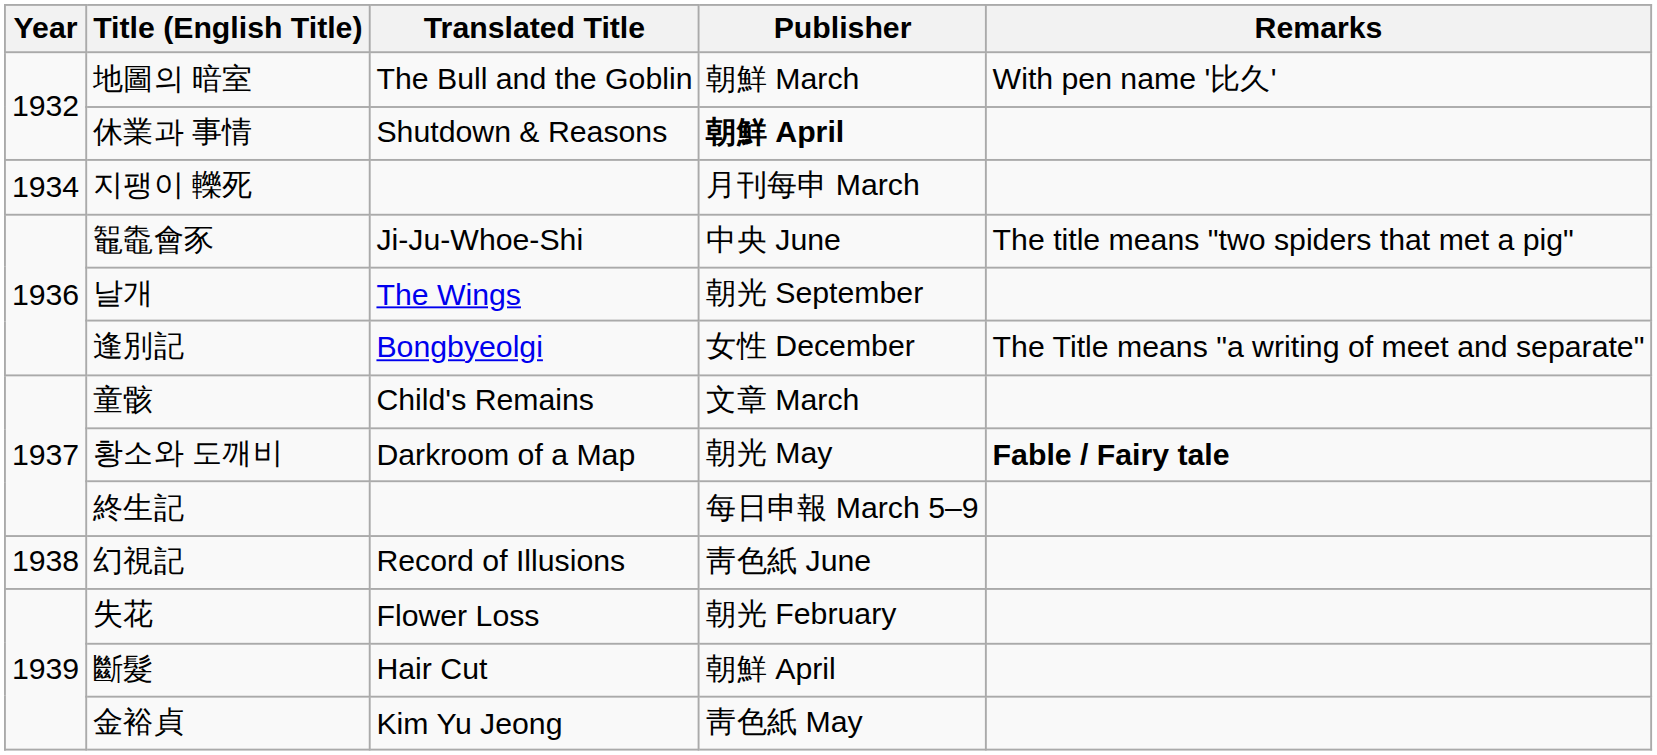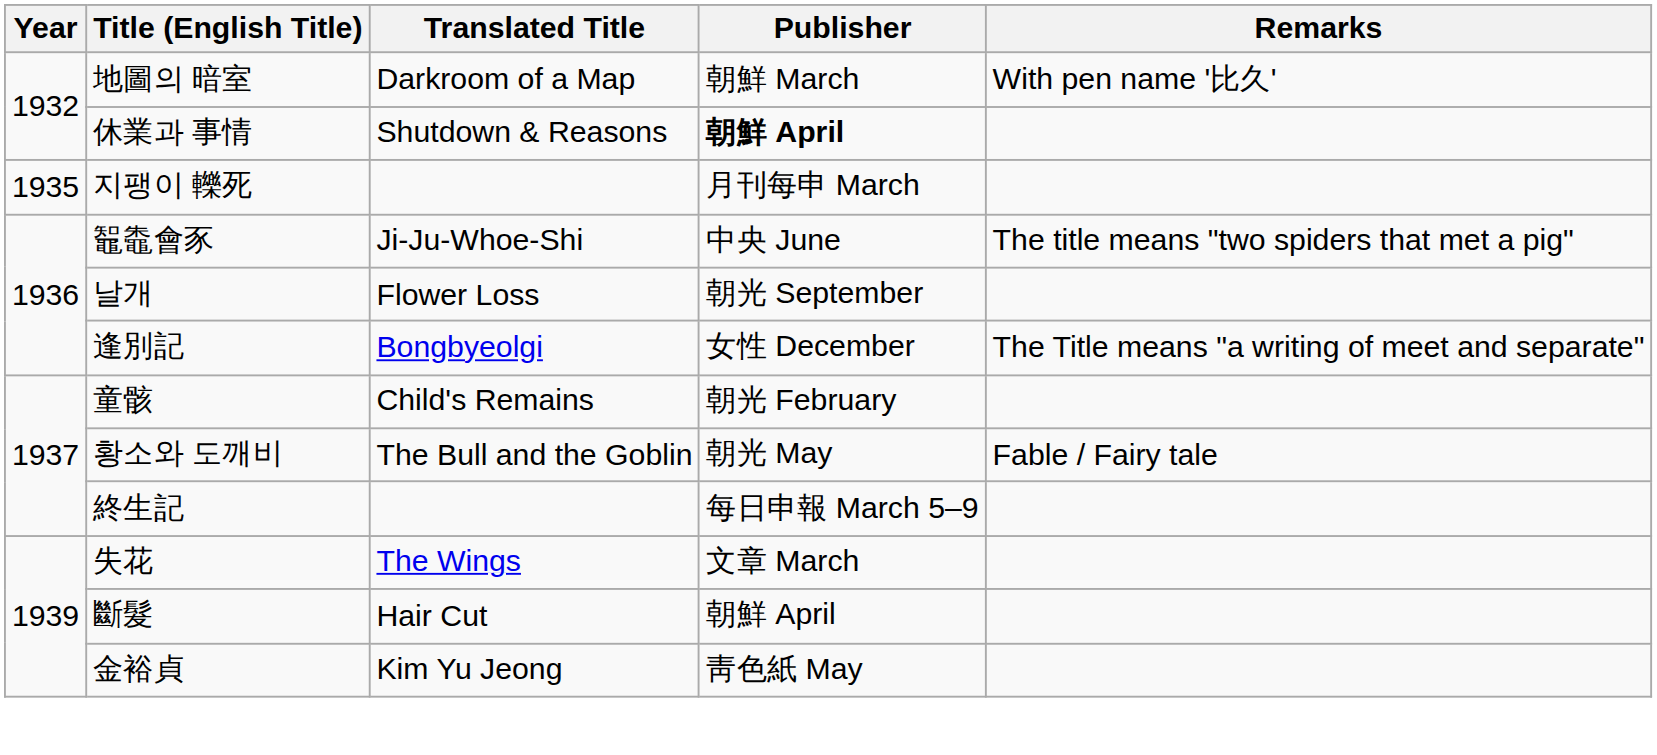地圖의 暗室 | Translated Title: The Bull and the Goblin -> Darkroom of a Map
지팽이 轢死 | Year: 1934 -> 1935
날개 | Translated Title: The Wings -> Flower Loss
童骸 | Publisher: 文章 March -> 朝光 February
황소와 도깨비 | Translated Title: Darkroom of a Map -> The Bull and the Goblin
황소와 도깨비 | Remarks: bold -> normal
- row: 1938 | 幻視記 | Record of Illusions | 靑色紙 June
失花 | Translated Title: Flower Loss -> The Wings
失花 | Publisher: 朝光 February -> 文章 March
